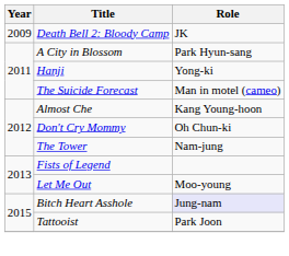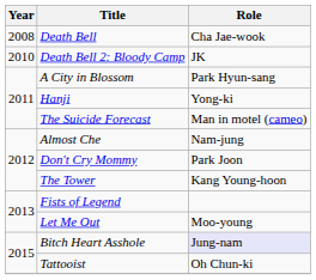+ row: 2008 | Death Bell | Cha Jae-wook
Death Bell 2: Bloody Camp | Year: 2009 -> 2010
Almost Che | Role: Kang Young-hoon -> Nam-jung
Don't Cry Mommy | Role: Oh Chun-ki -> Park Joon
The Tower | Role: Nam-jung -> Kang Young-hoon
Tattooist | Role: Park Joon -> Oh Chun-ki
